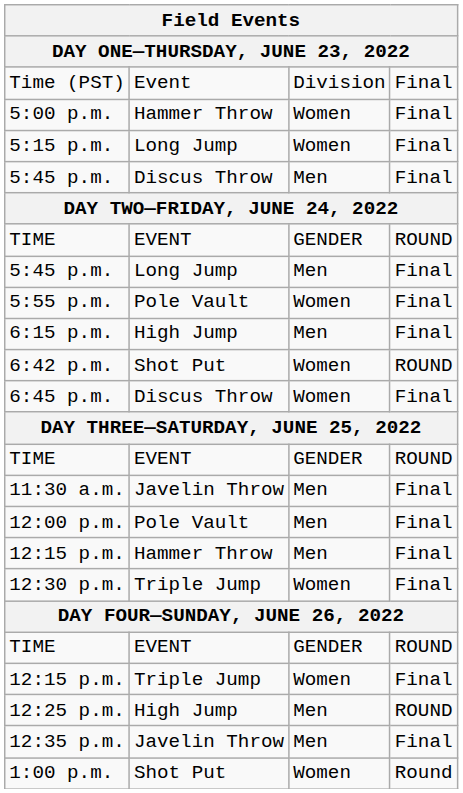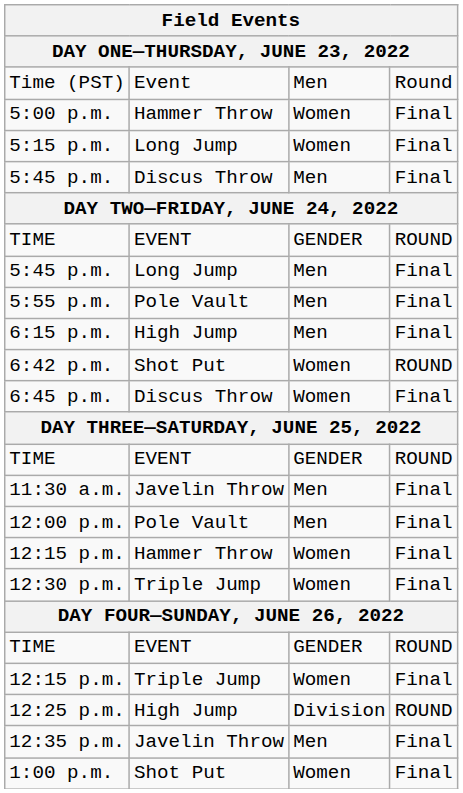Time (PST) | column 3: Division -> Men
Time (PST) | column 4: Final -> Round
5:55 p.m. | column 3: Women -> Men
12:15 p.m. / Hammer Throw | column 3: Men -> Women
12:25 p.m. | column 3: Men -> Division
1:00 p.m. | column 4: Round -> Final
